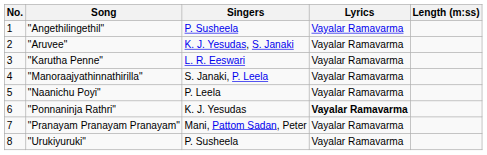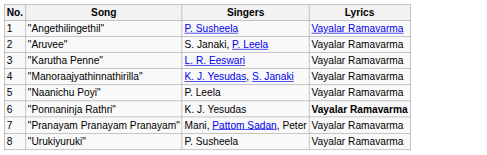- column: Length (m:ss)
"Aruvee" | Singers: K. J. Yesudas, S. Janaki -> S. Janaki, P. Leela
"Manoraajyathinnathirilla" | Singers: S. Janaki, P. Leela -> K. J. Yesudas, S. Janaki
